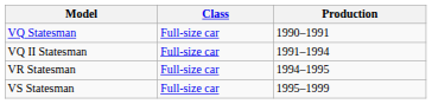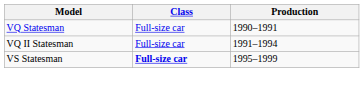- row: VR Statesman | Full-size car | 1994–1995
VS Statesman | Class: normal -> bold
